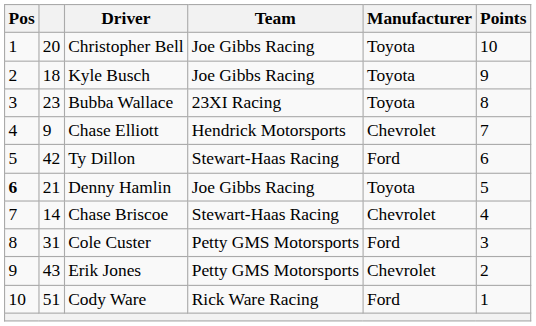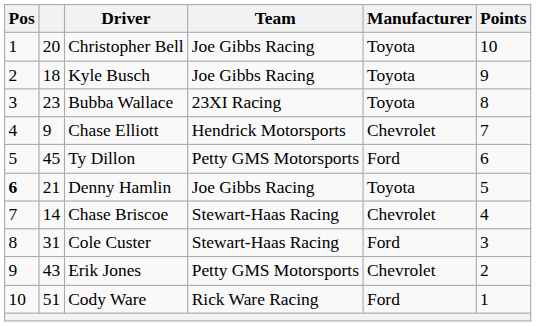Ty Dillon | column 2: 42 -> 45
Ty Dillon | Team: Stewart-Haas Racing -> Petty GMS Motorsports
Cole Custer | Team: Petty GMS Motorsports -> Stewart-Haas Racing
